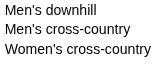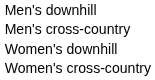+ row: Women's downhill
